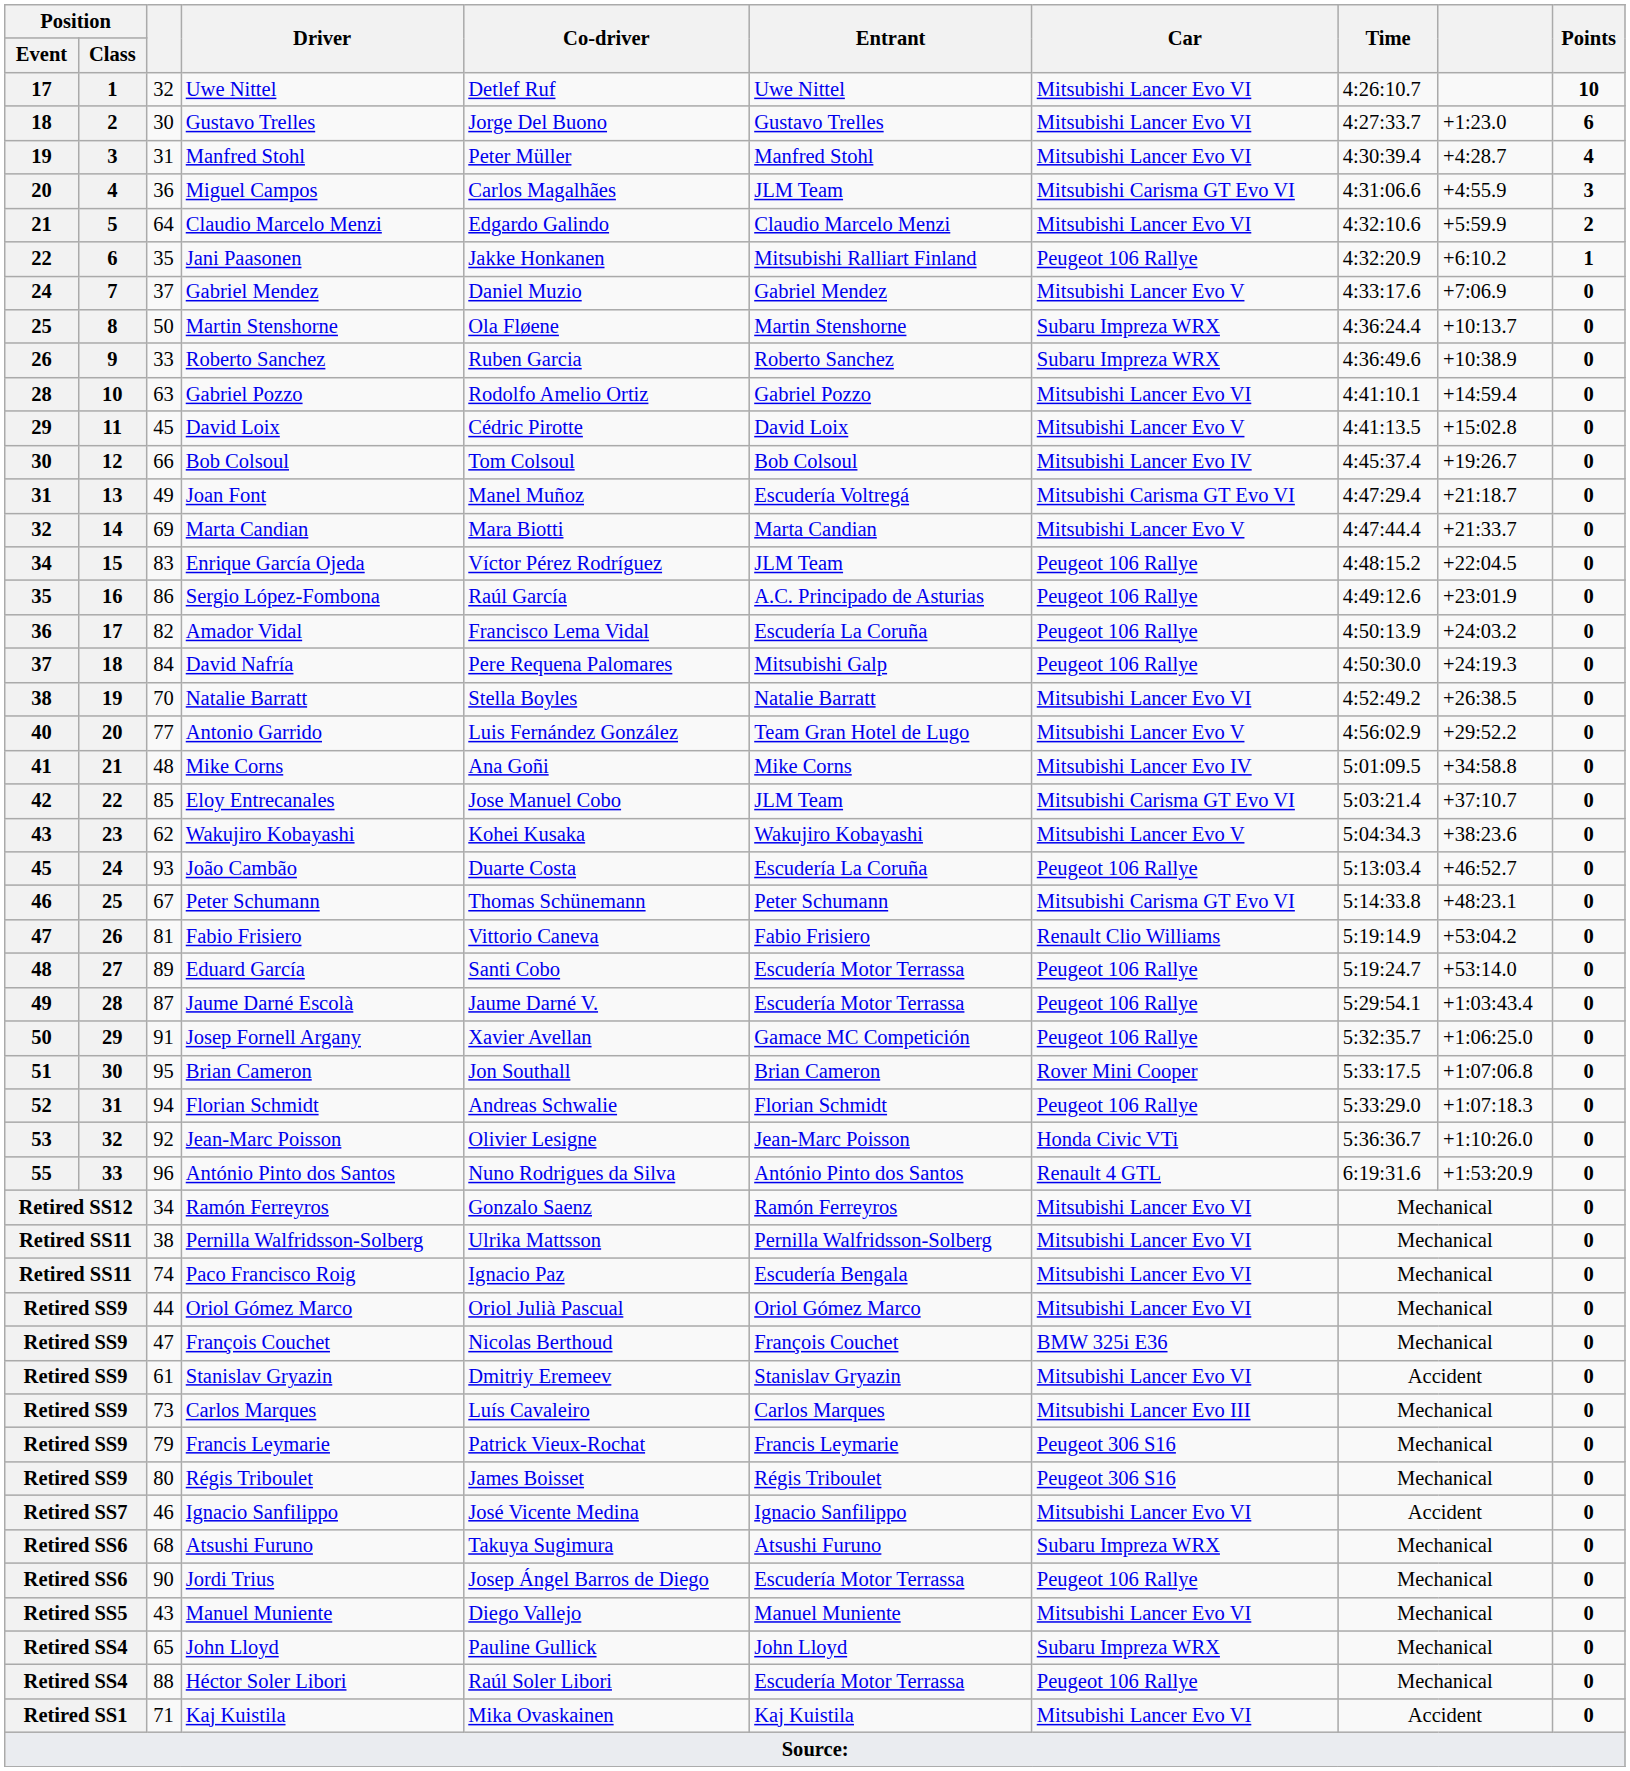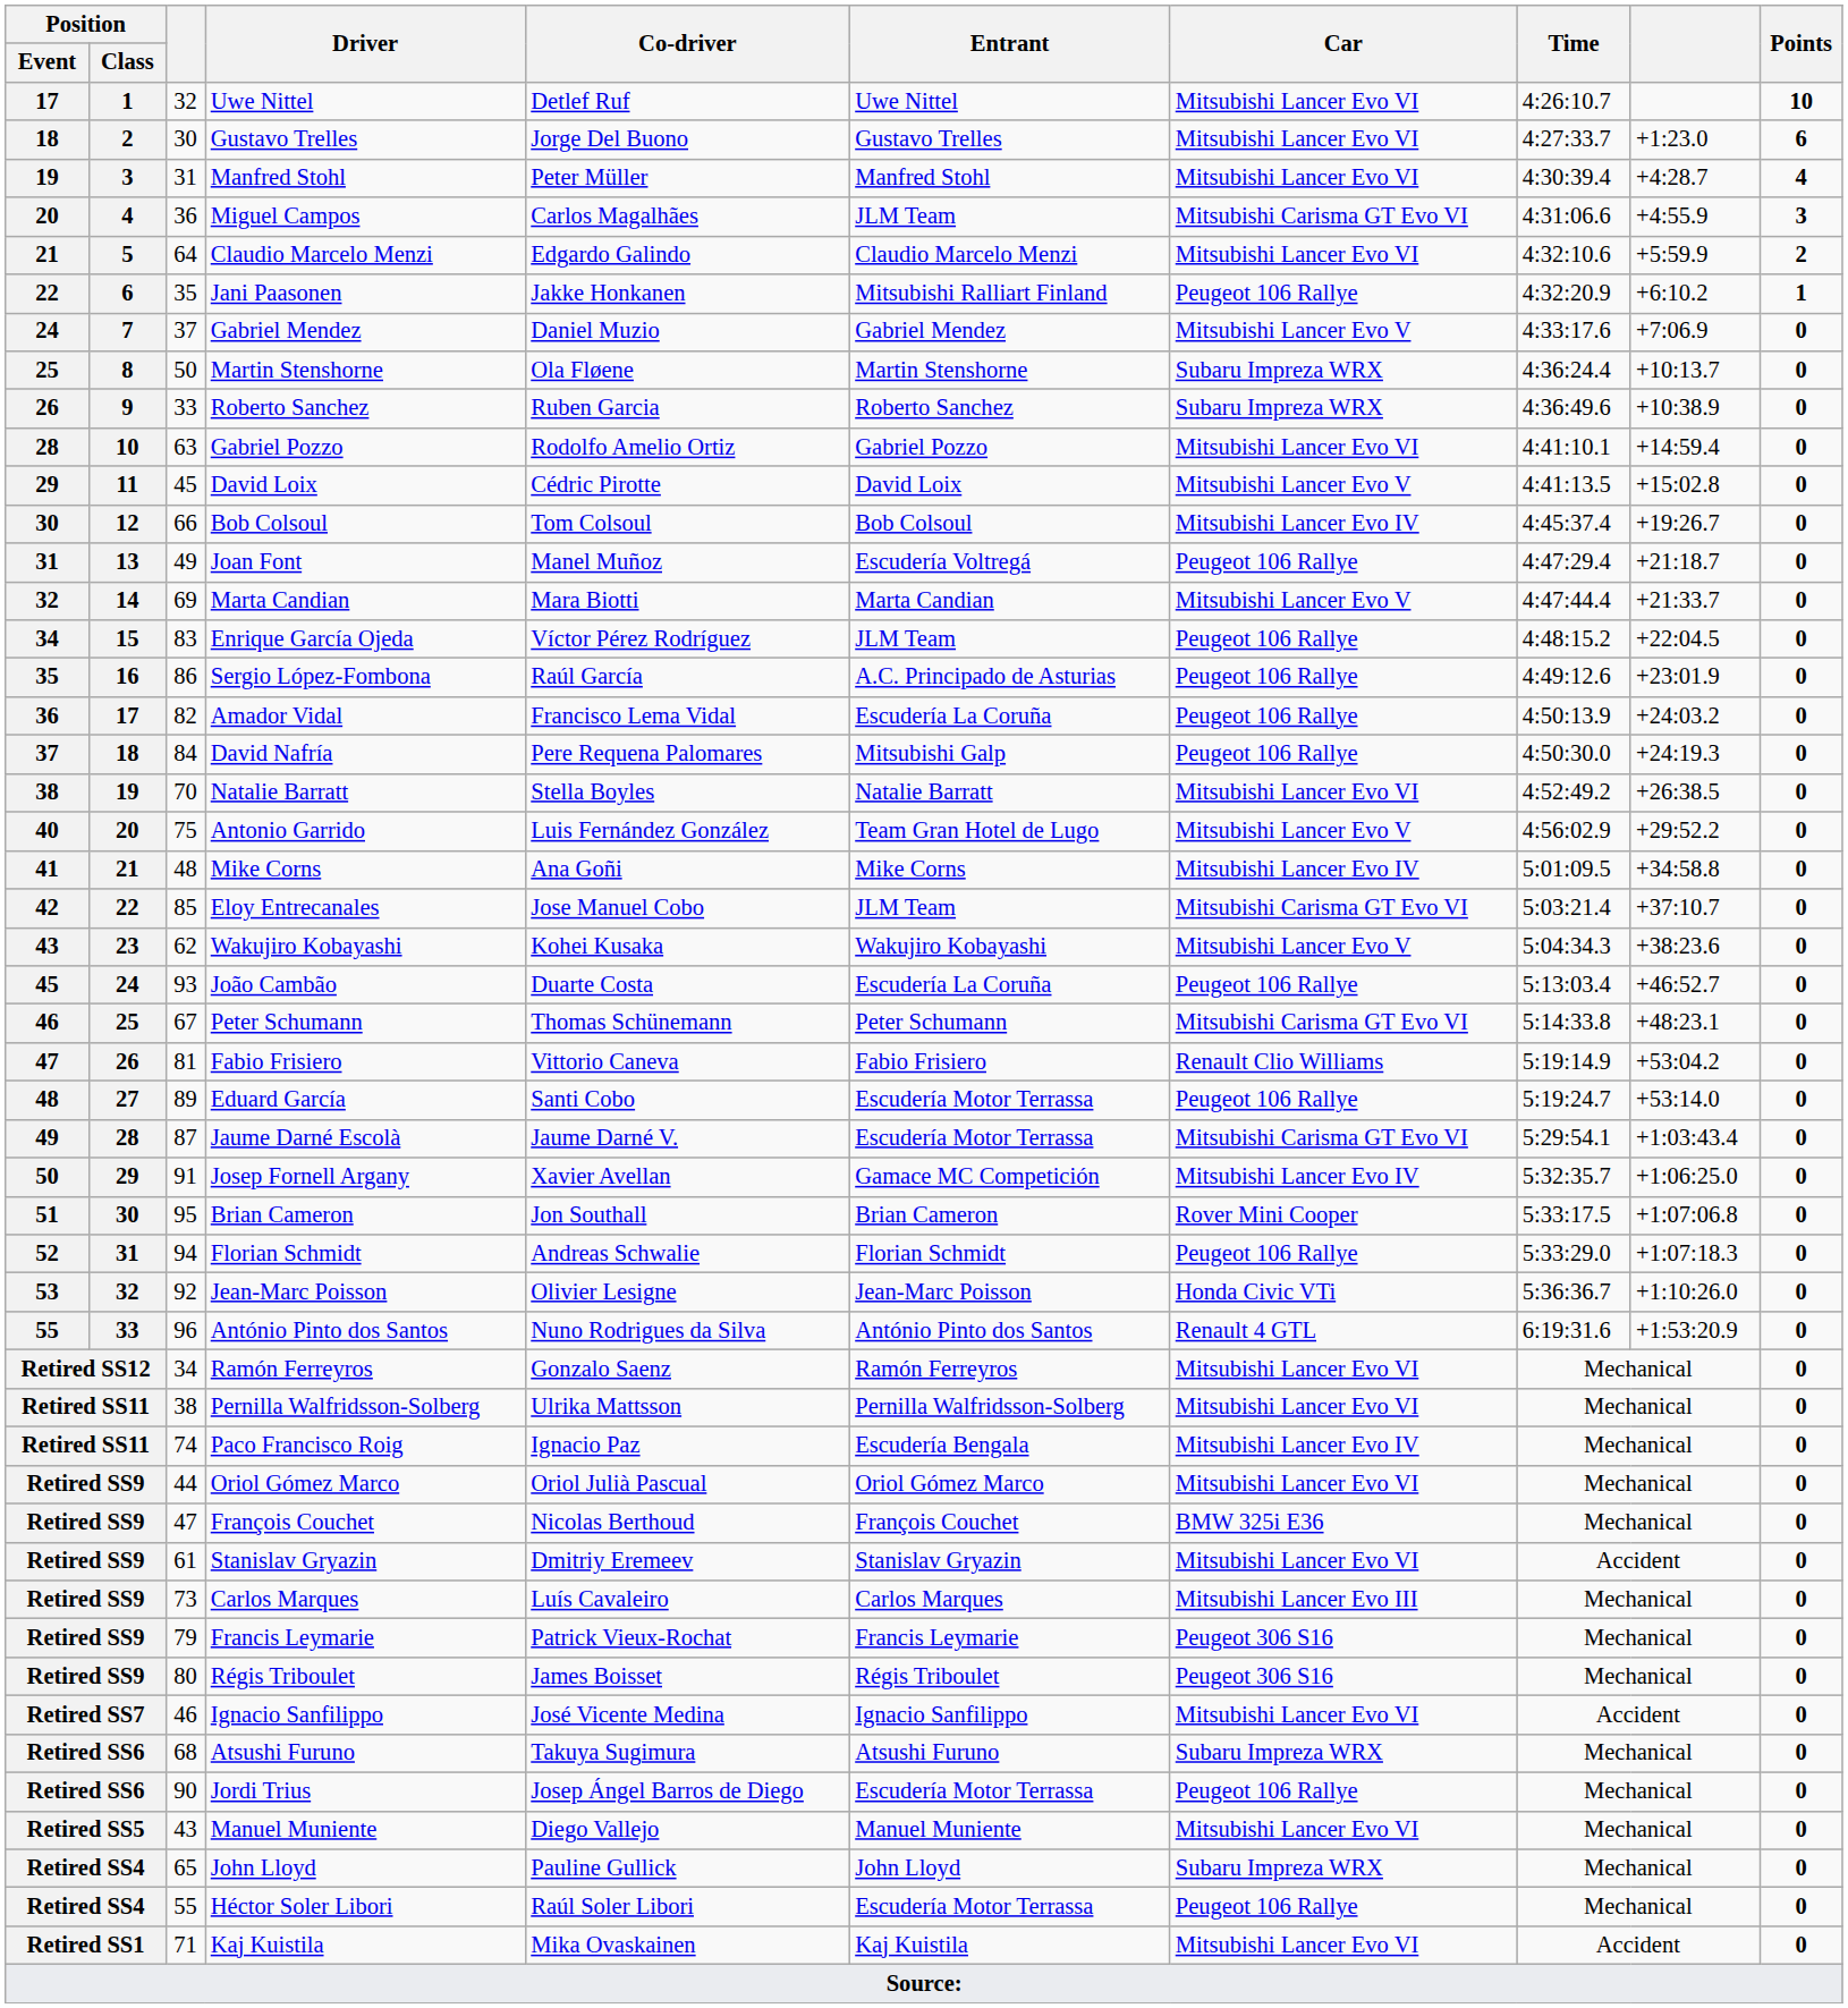Joan Font | Car: Mitsubishi Carisma GT Evo VI -> Peugeot 106 Rallye
Antonio Garrido | column 3: 77 -> 75
Jaume Darné Escolà | Car: Peugeot 106 Rallye -> Mitsubishi Carisma GT Evo VI
Josep Fornell Argany | Car: Peugeot 106 Rallye -> Mitsubishi Lancer Evo IV
Paco Francisco Roig | Car: Mitsubishi Lancer Evo VI -> Mitsubishi Lancer Evo IV
Héctor Soler Libori | column 3: 88 -> 55
